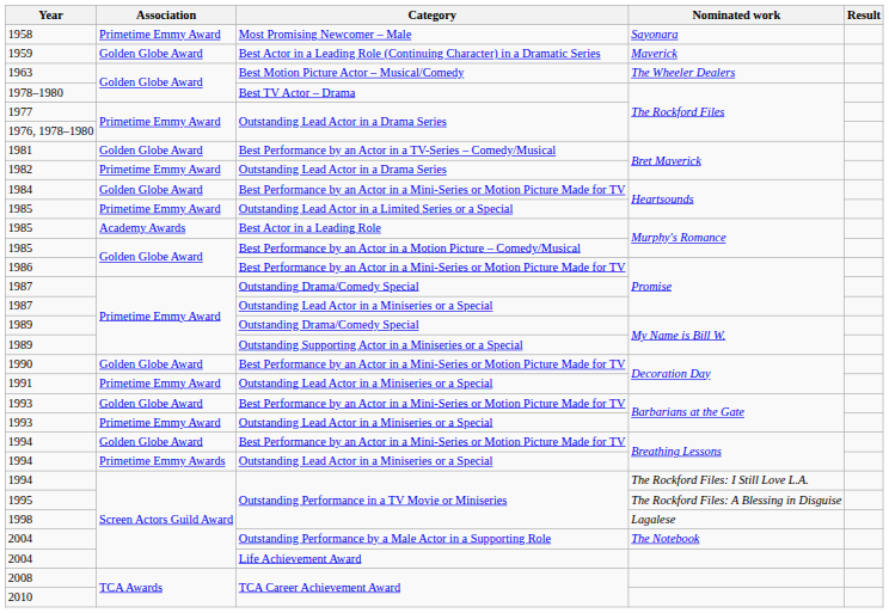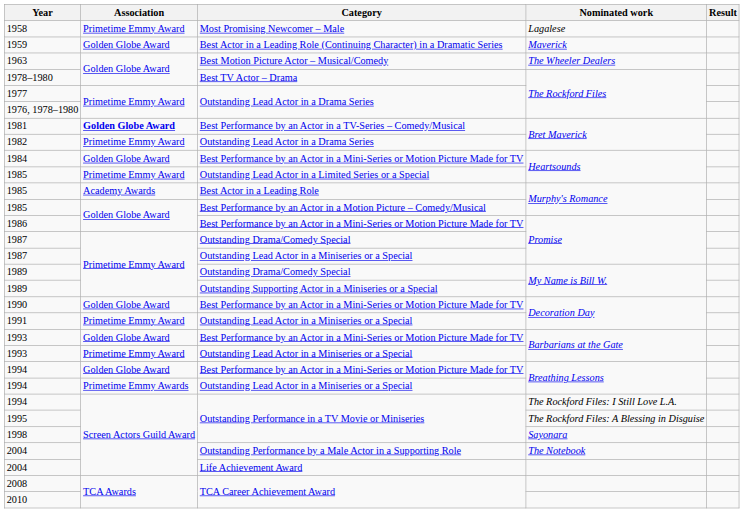1958 | Nominated work: Sayonara -> Lagalese
1981 | Association: normal -> bold
1998 | Nominated work: Lagalese -> Sayonara
